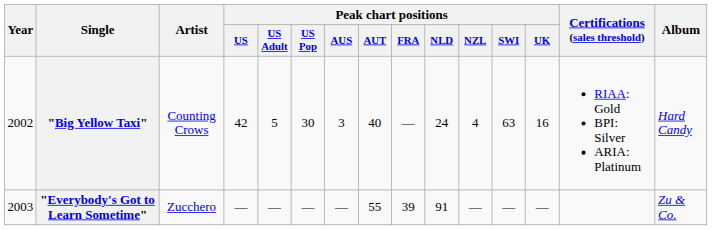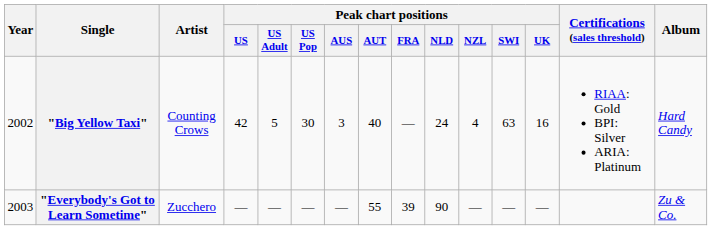"Everybody's Got to Learn Sometime" | Peak chart positions / NLD: 91 -> 90
